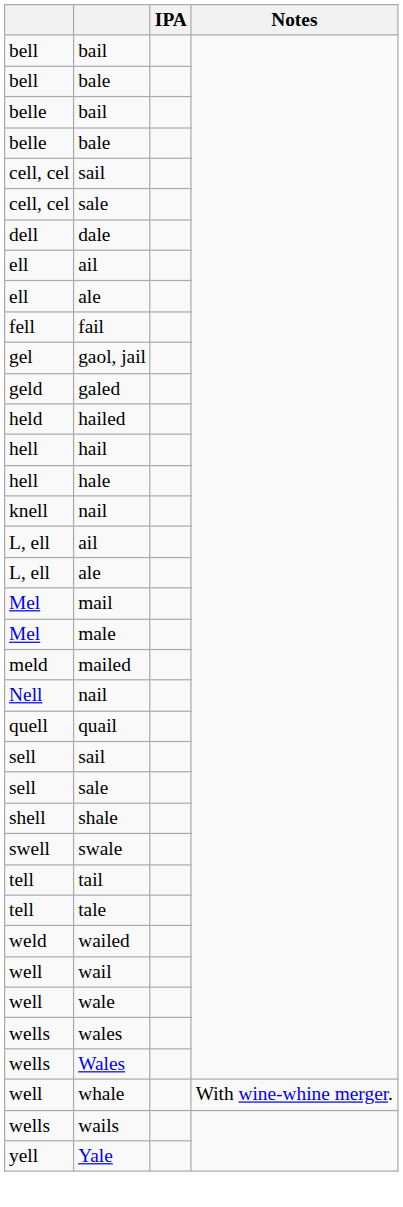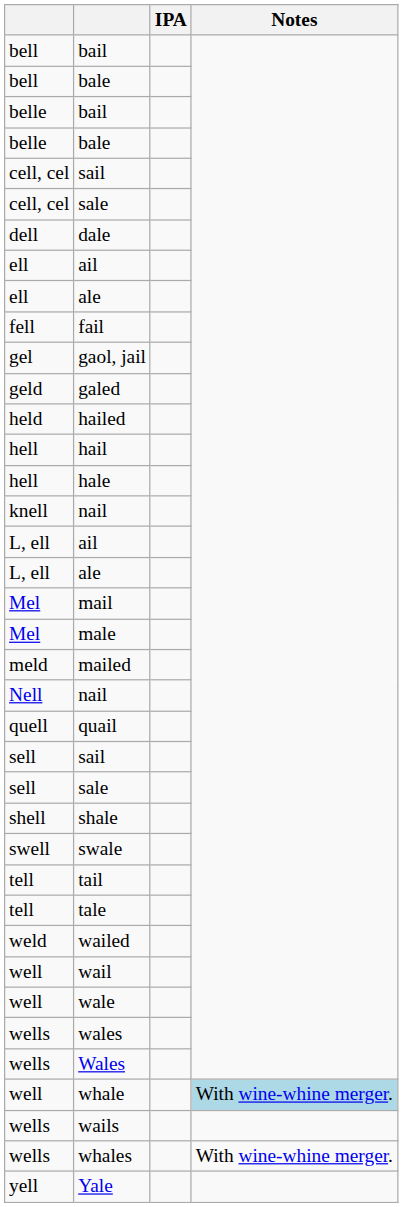whale | Notes: no background -> lightblue background
+ row: wells | whales | With wine-whine merger.
